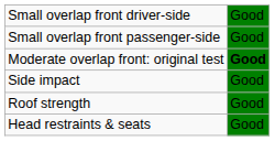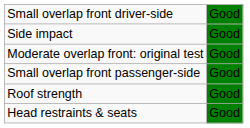rows swapped: Small overlap front passenger-side <-> Side impact
Moderate overlap front: original test | column 2: bold -> normal
